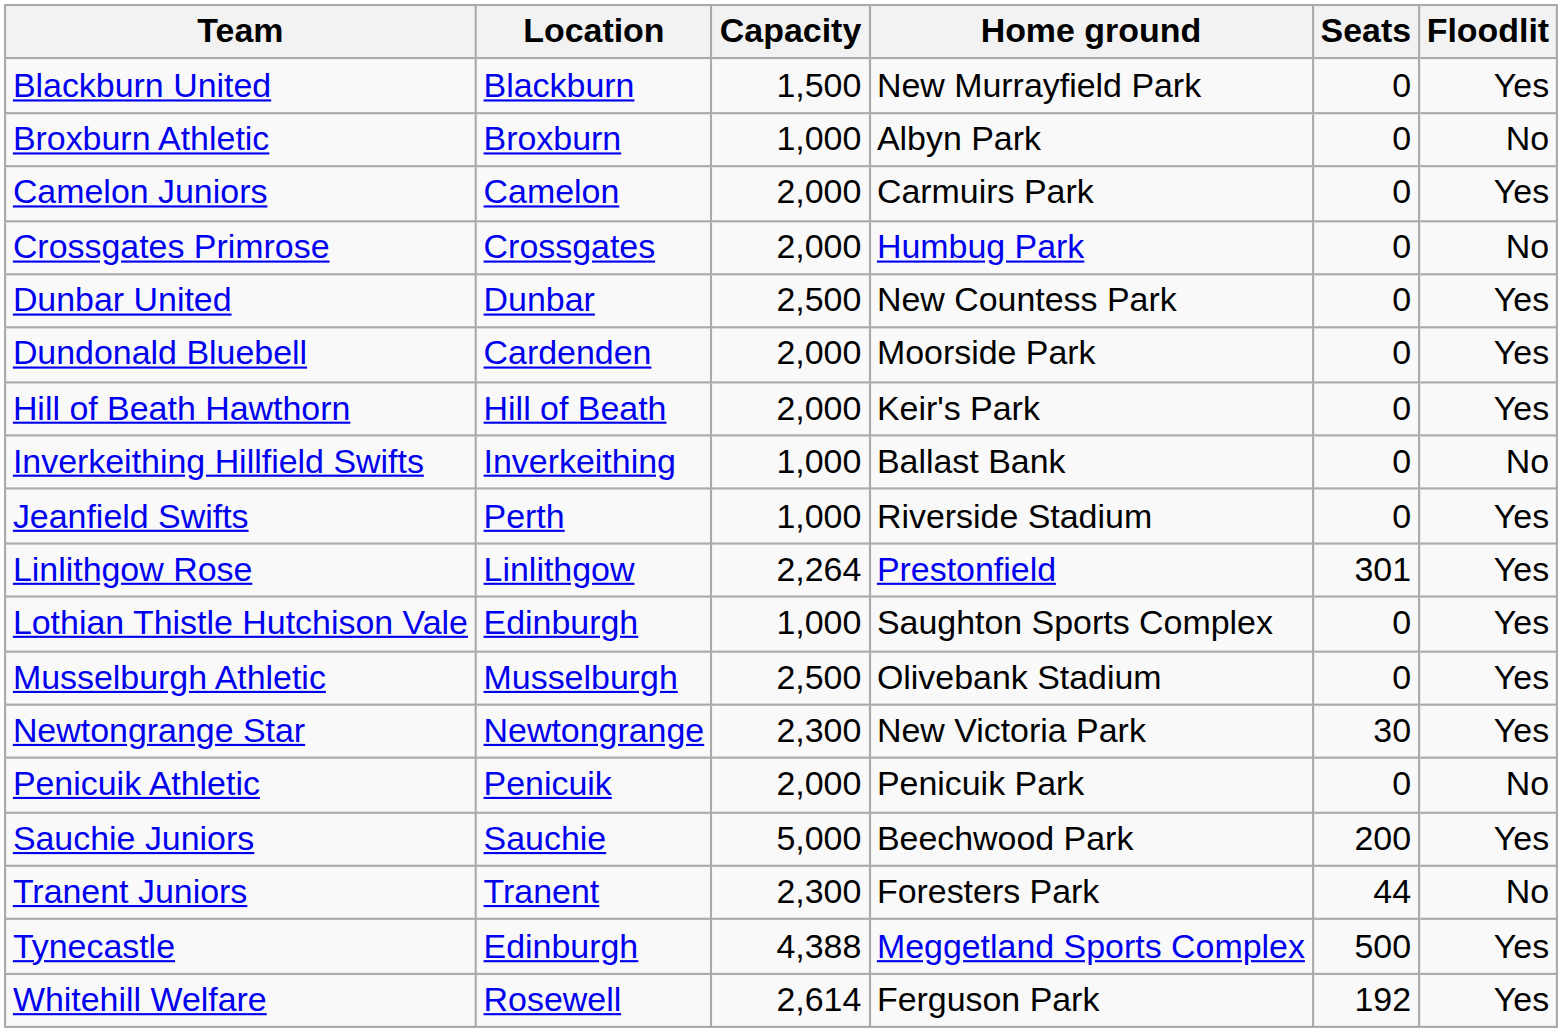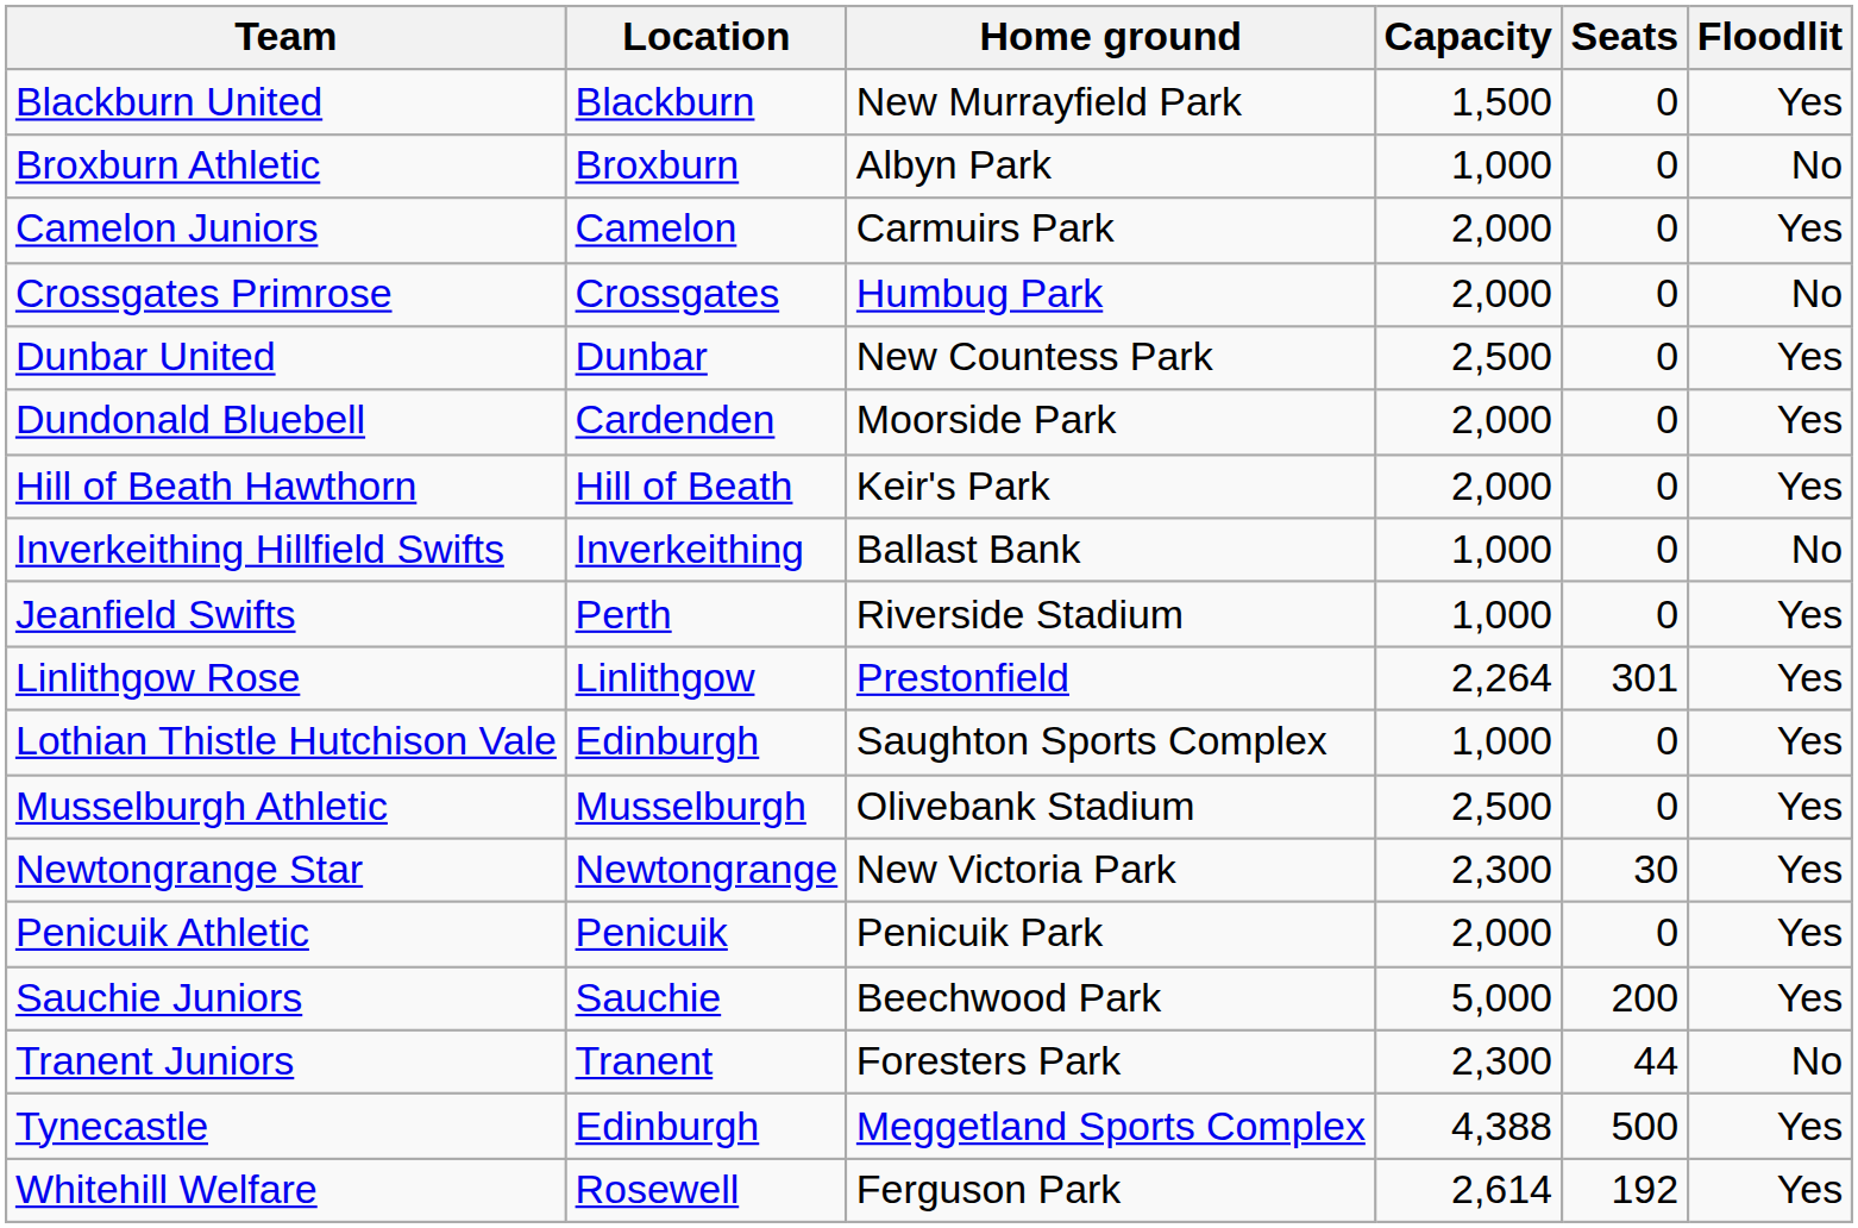columns swapped: Home ground <-> Capacity
Penicuik Athletic | Floodlit: No -> Yes
